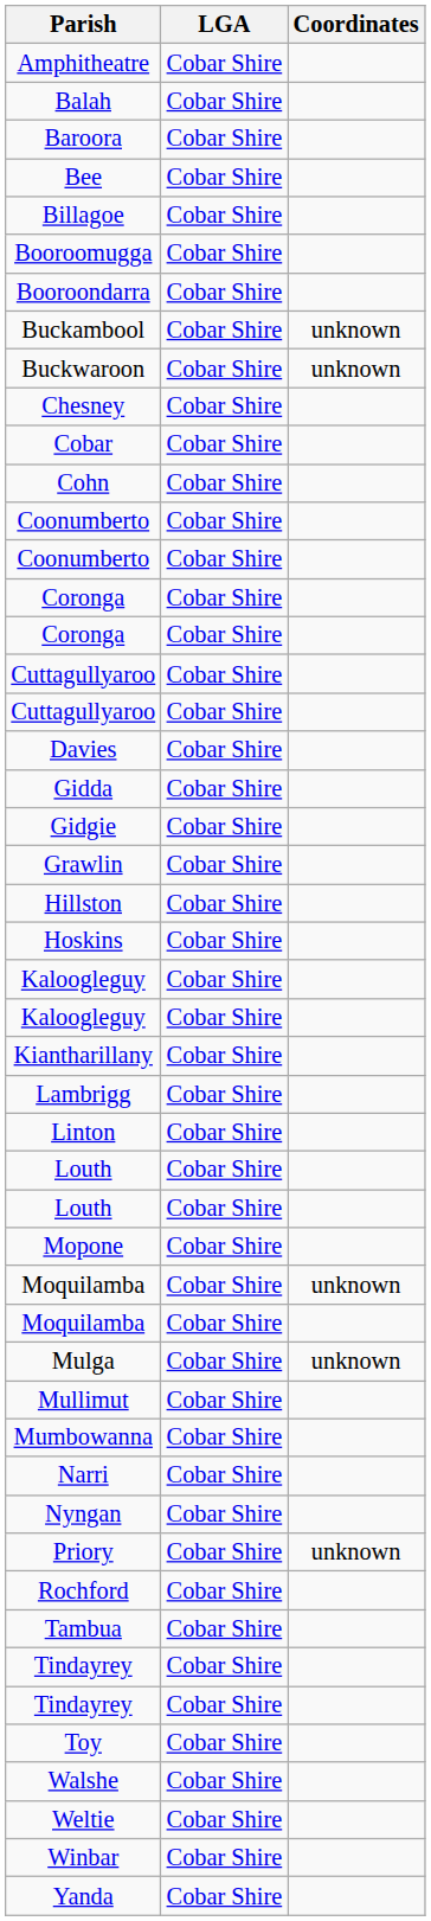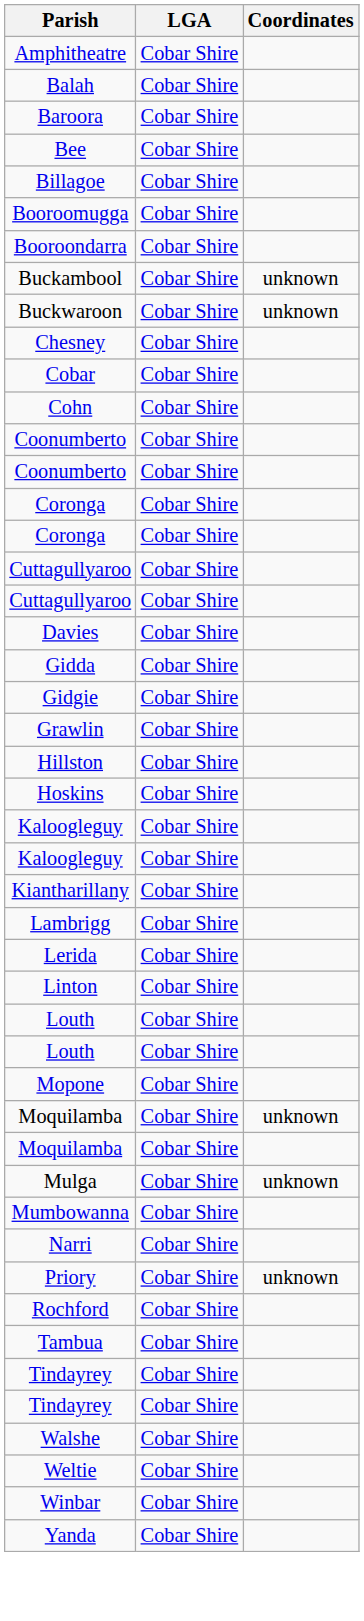+ row: Lerida | Cobar Shire
- row: Mullimut | Cobar Shire
- row: Nyngan | Cobar Shire
- row: Toy | Cobar Shire
